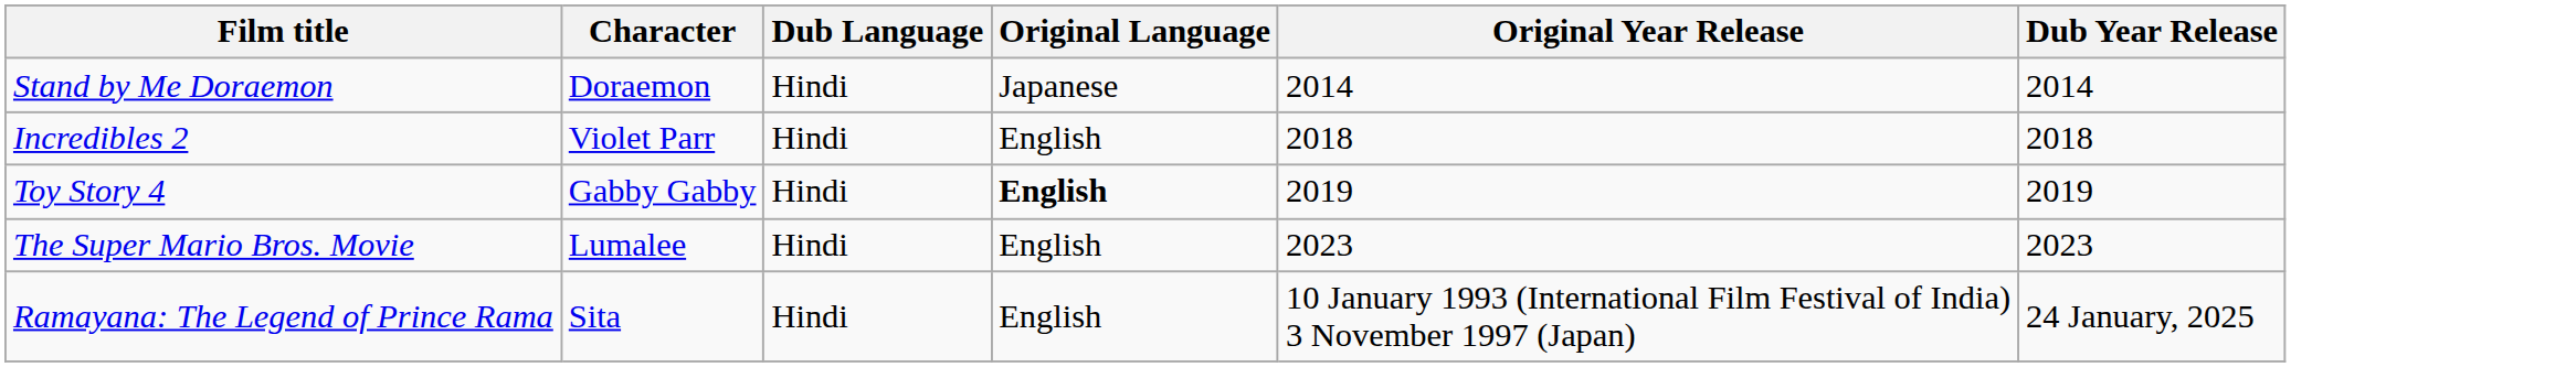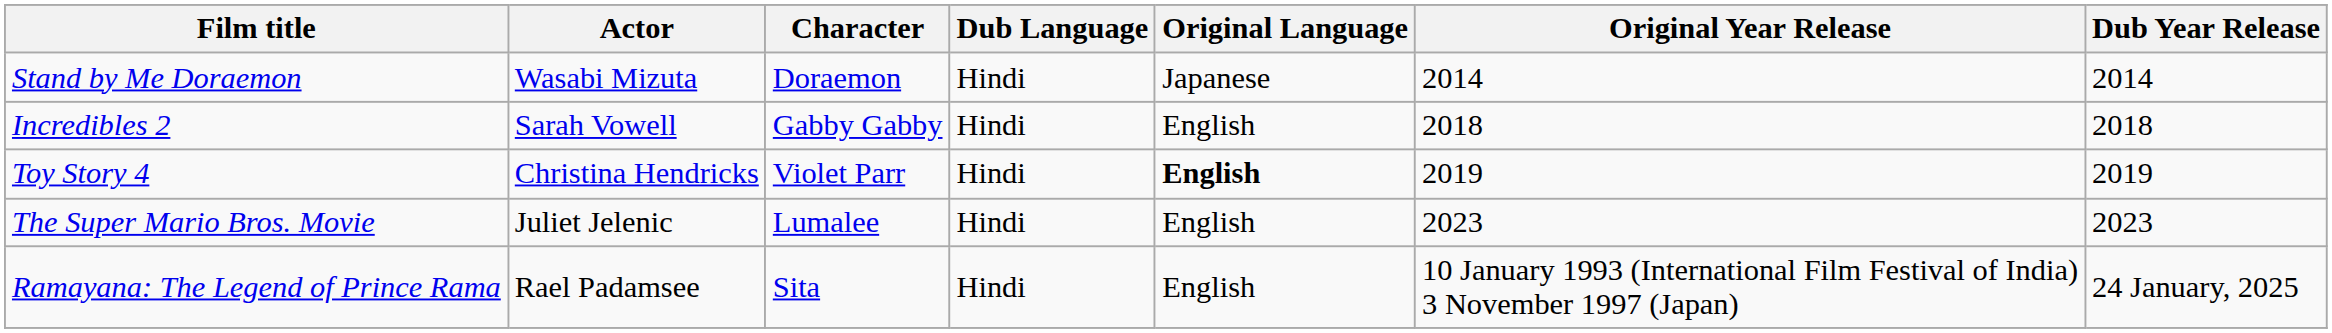+ column: Actor | Wasabi Mizuta | Sarah Vowell | Christina Hendricks | Juliet Jelenic | Rael Padamsee
Incredibles 2 | Character: Violet Parr -> Gabby Gabby
Toy Story 4 | Character: Gabby Gabby -> Violet Parr
